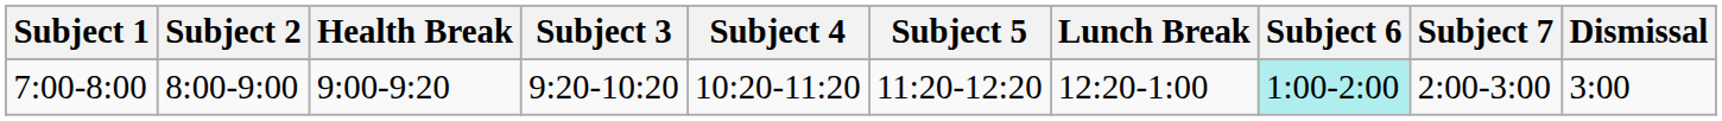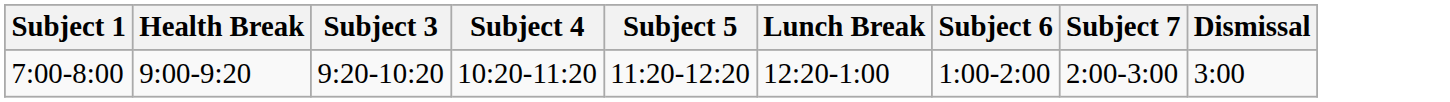- column: Subject 2 | 8:00-9:00
7:00-8:00 | Subject 6: paleturquoise background -> no background
